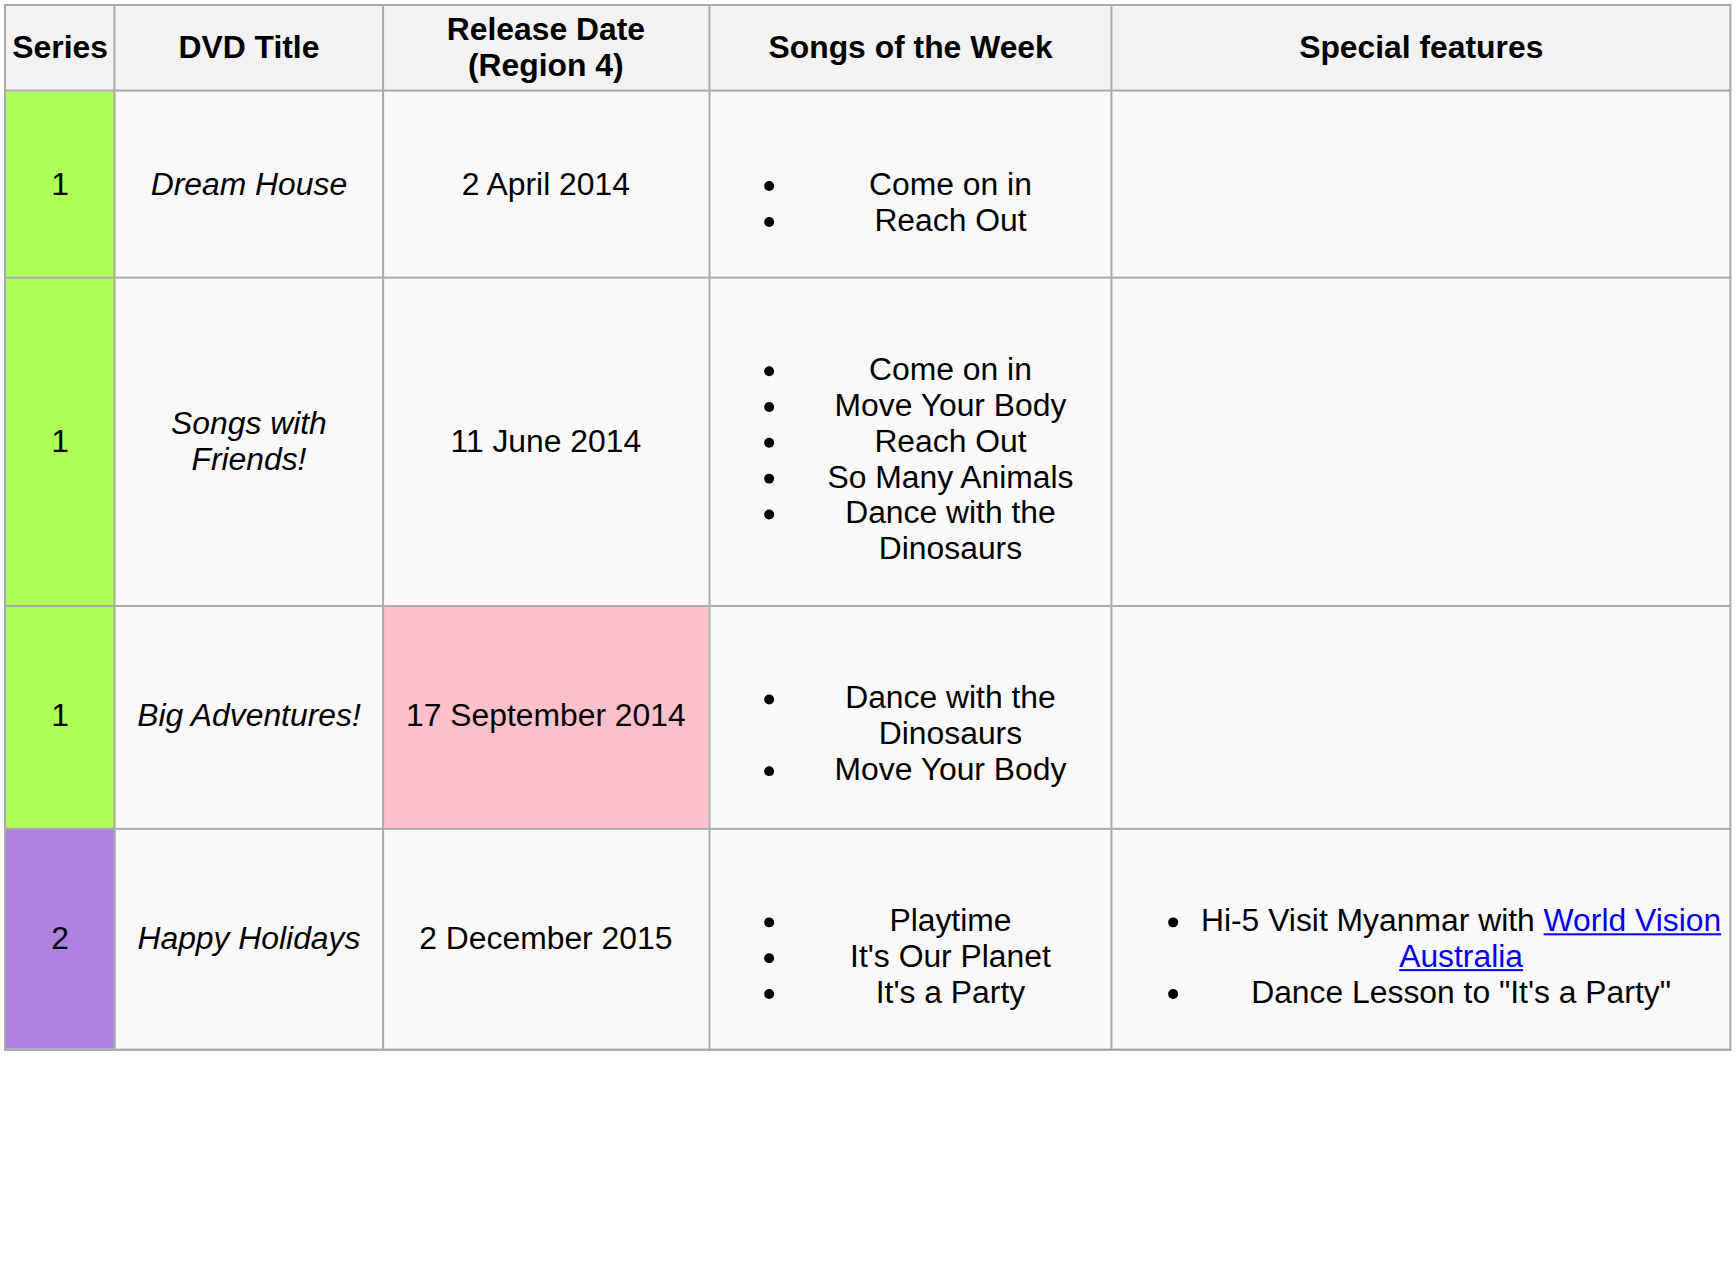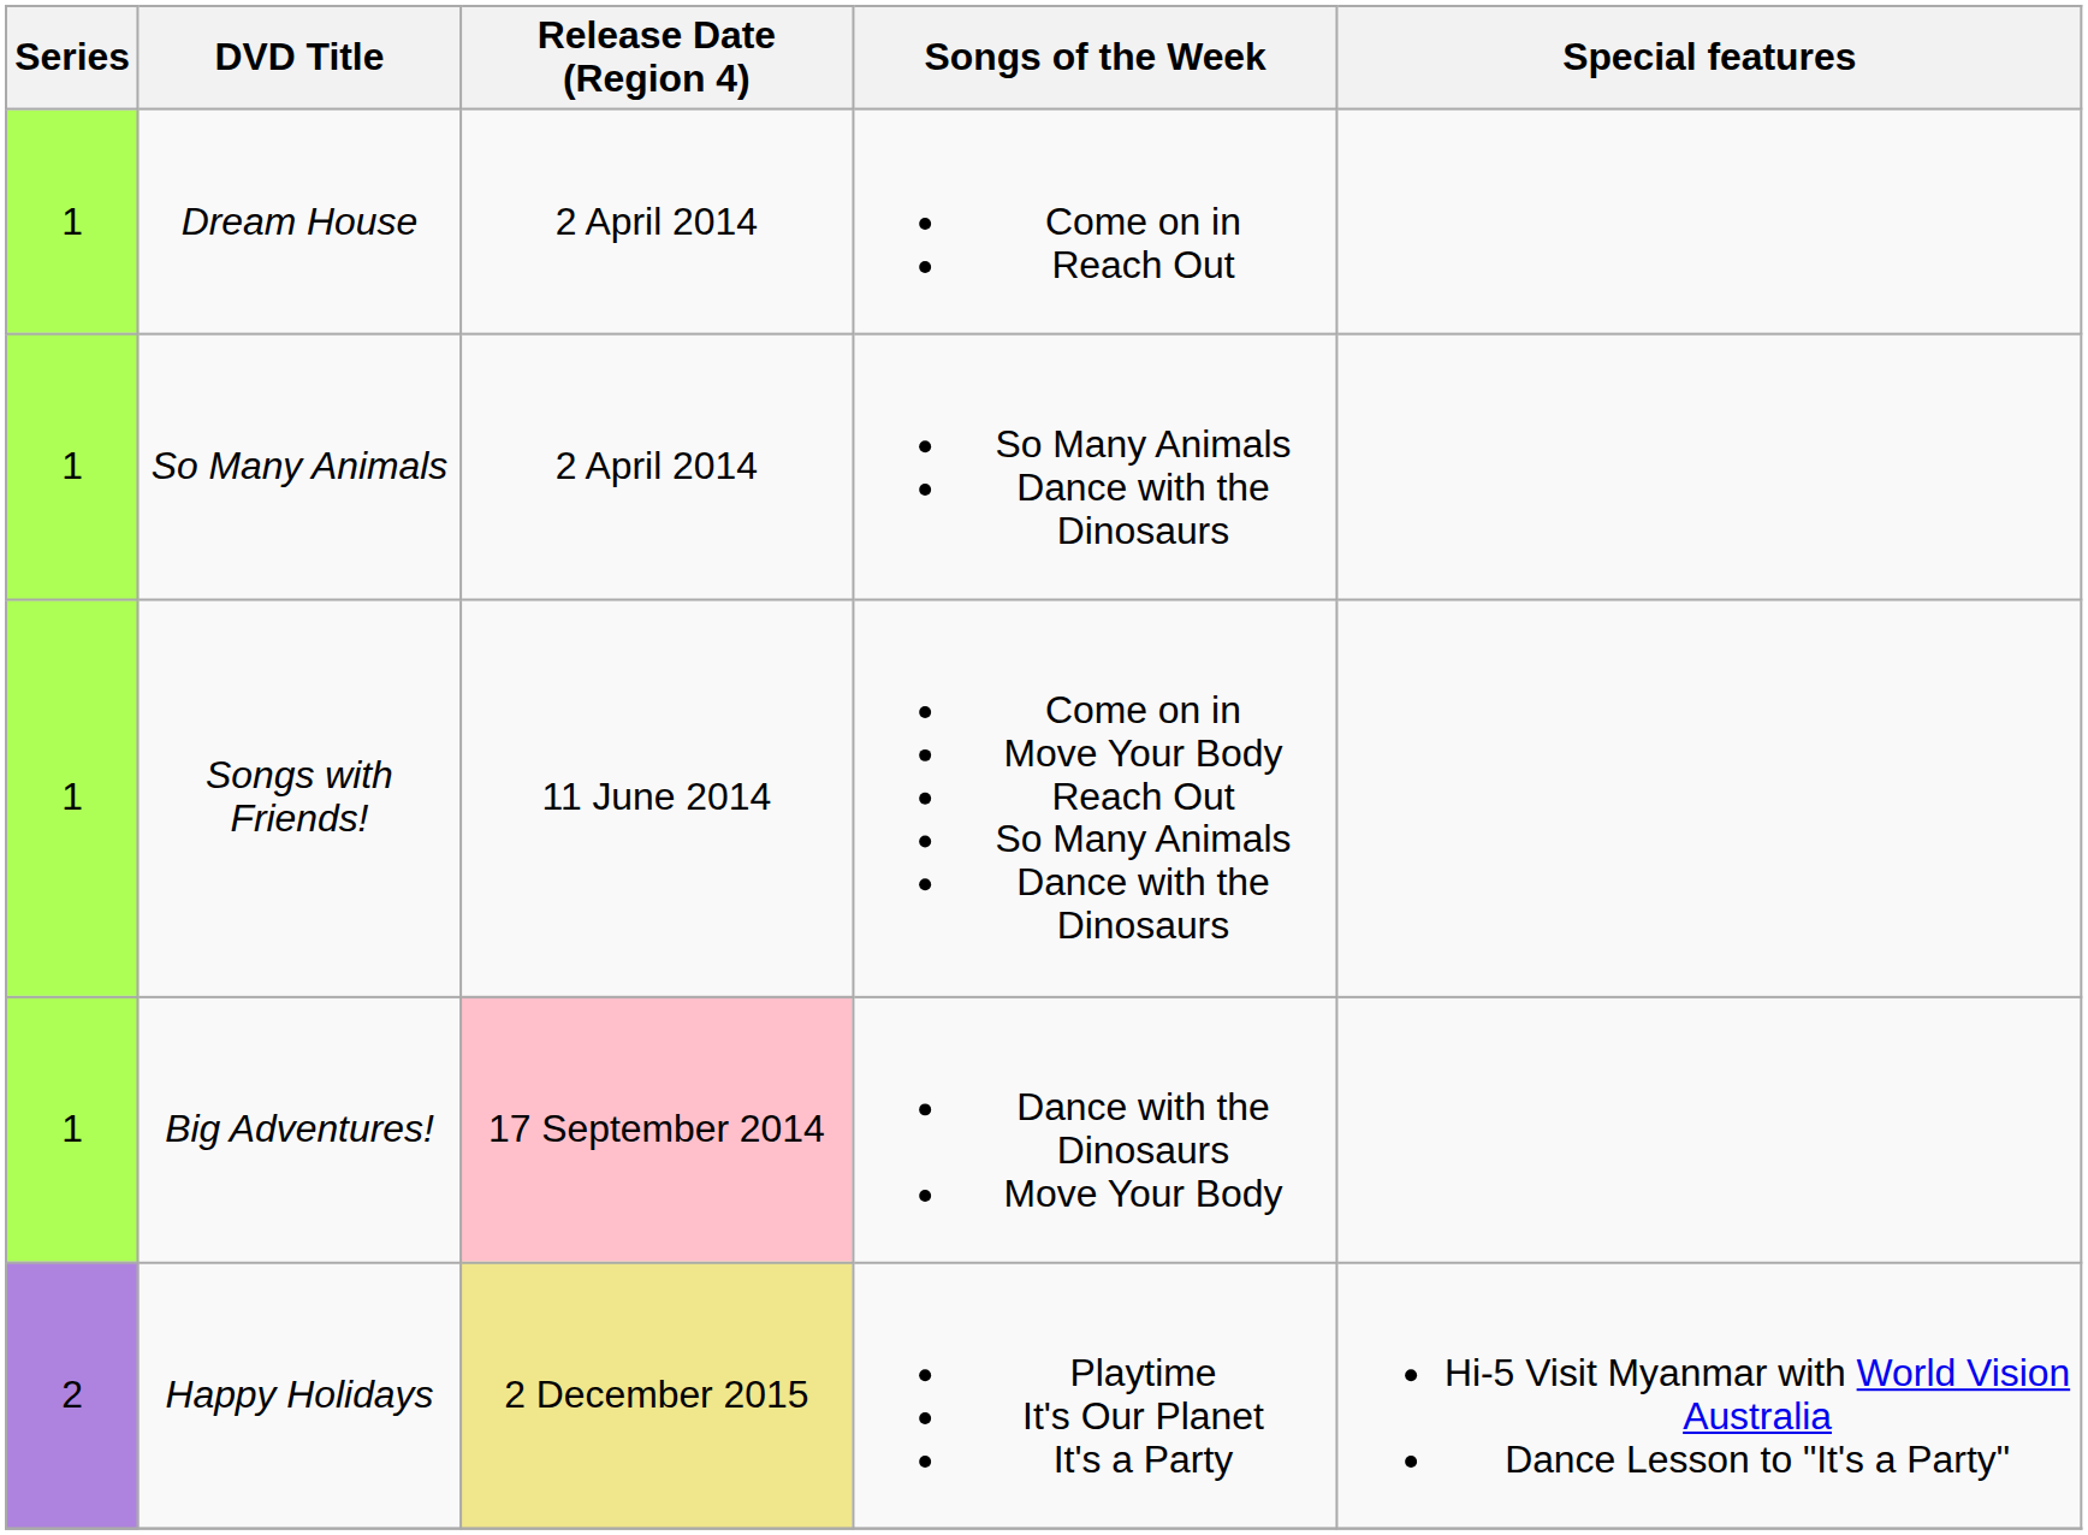+ row: 1 | So Many Animals | 2 April 2014 | So Many Animals Dance with the Dinosaurs
Happy Holidays | Release Date (Region 4): no background -> khaki background
